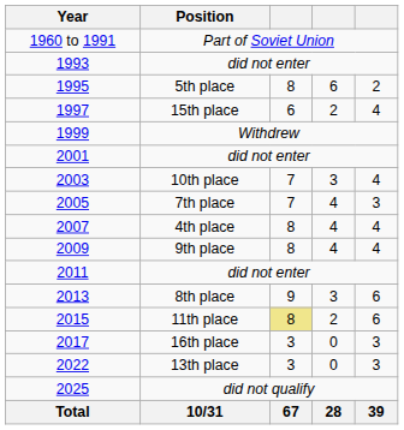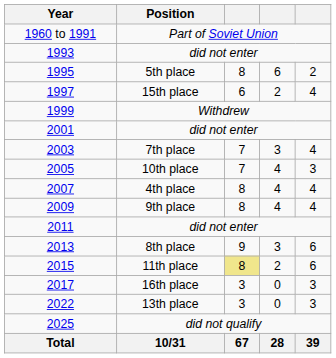2003 | Position: 10th place -> 7th place
2005 | Position: 7th place -> 10th place
